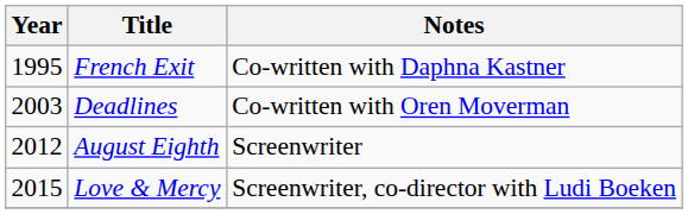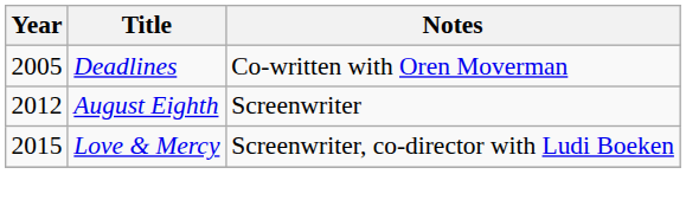- row: 1995 | French Exit | Co-written with Daphna Kastner
Deadlines | Year: 2003 -> 2005
